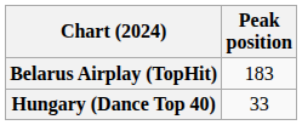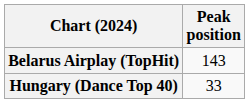Belarus Airplay (TopHit) | Peak position: 183 -> 143
